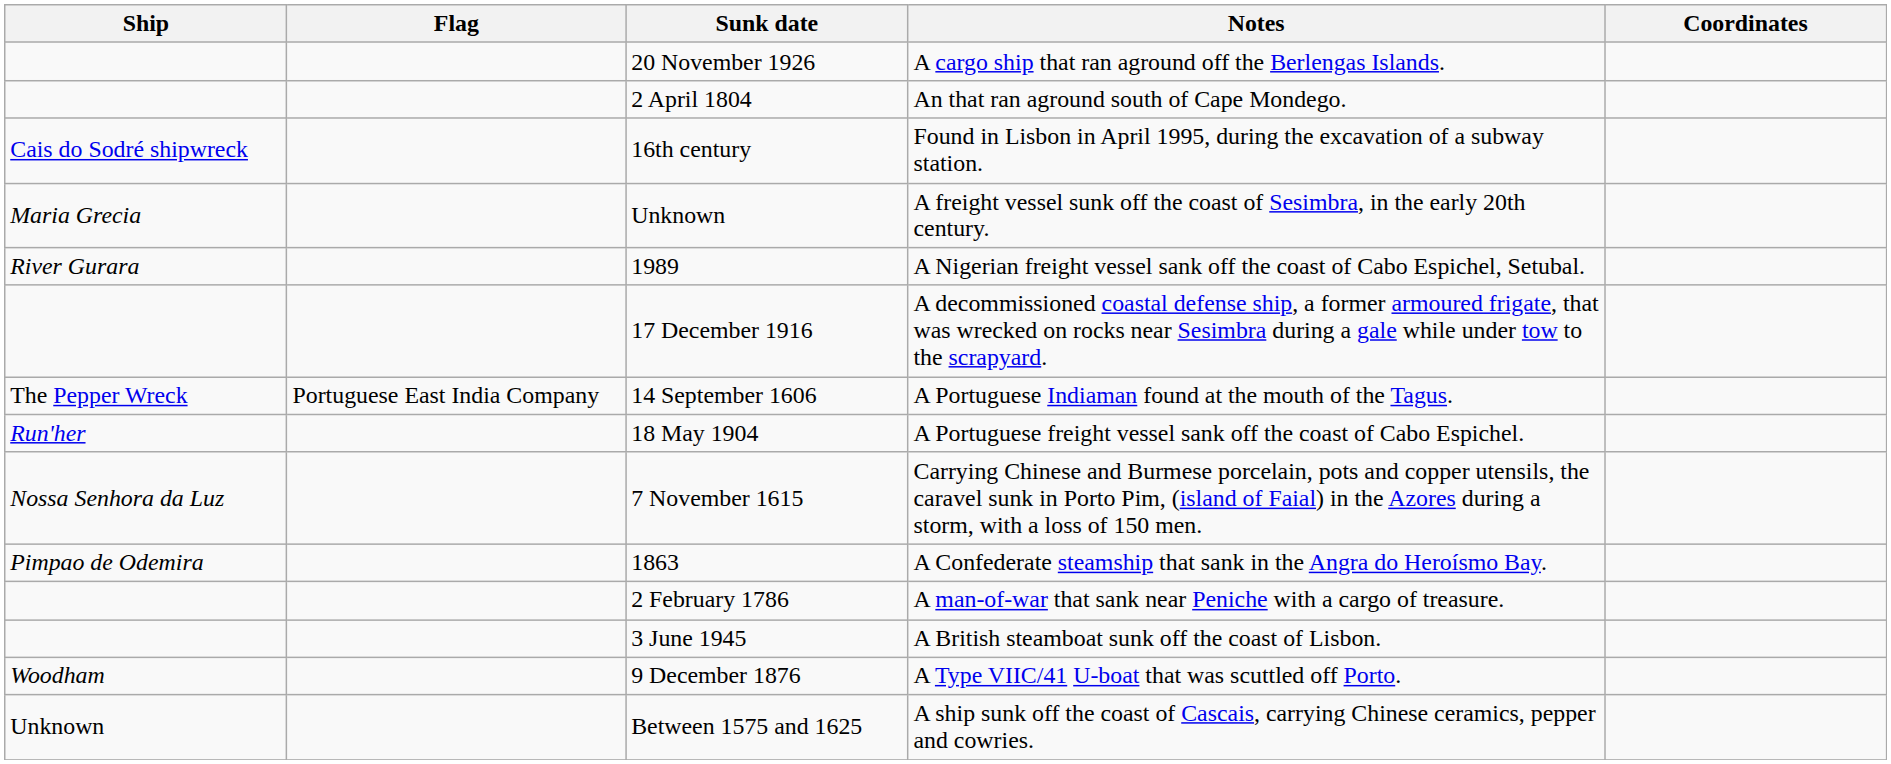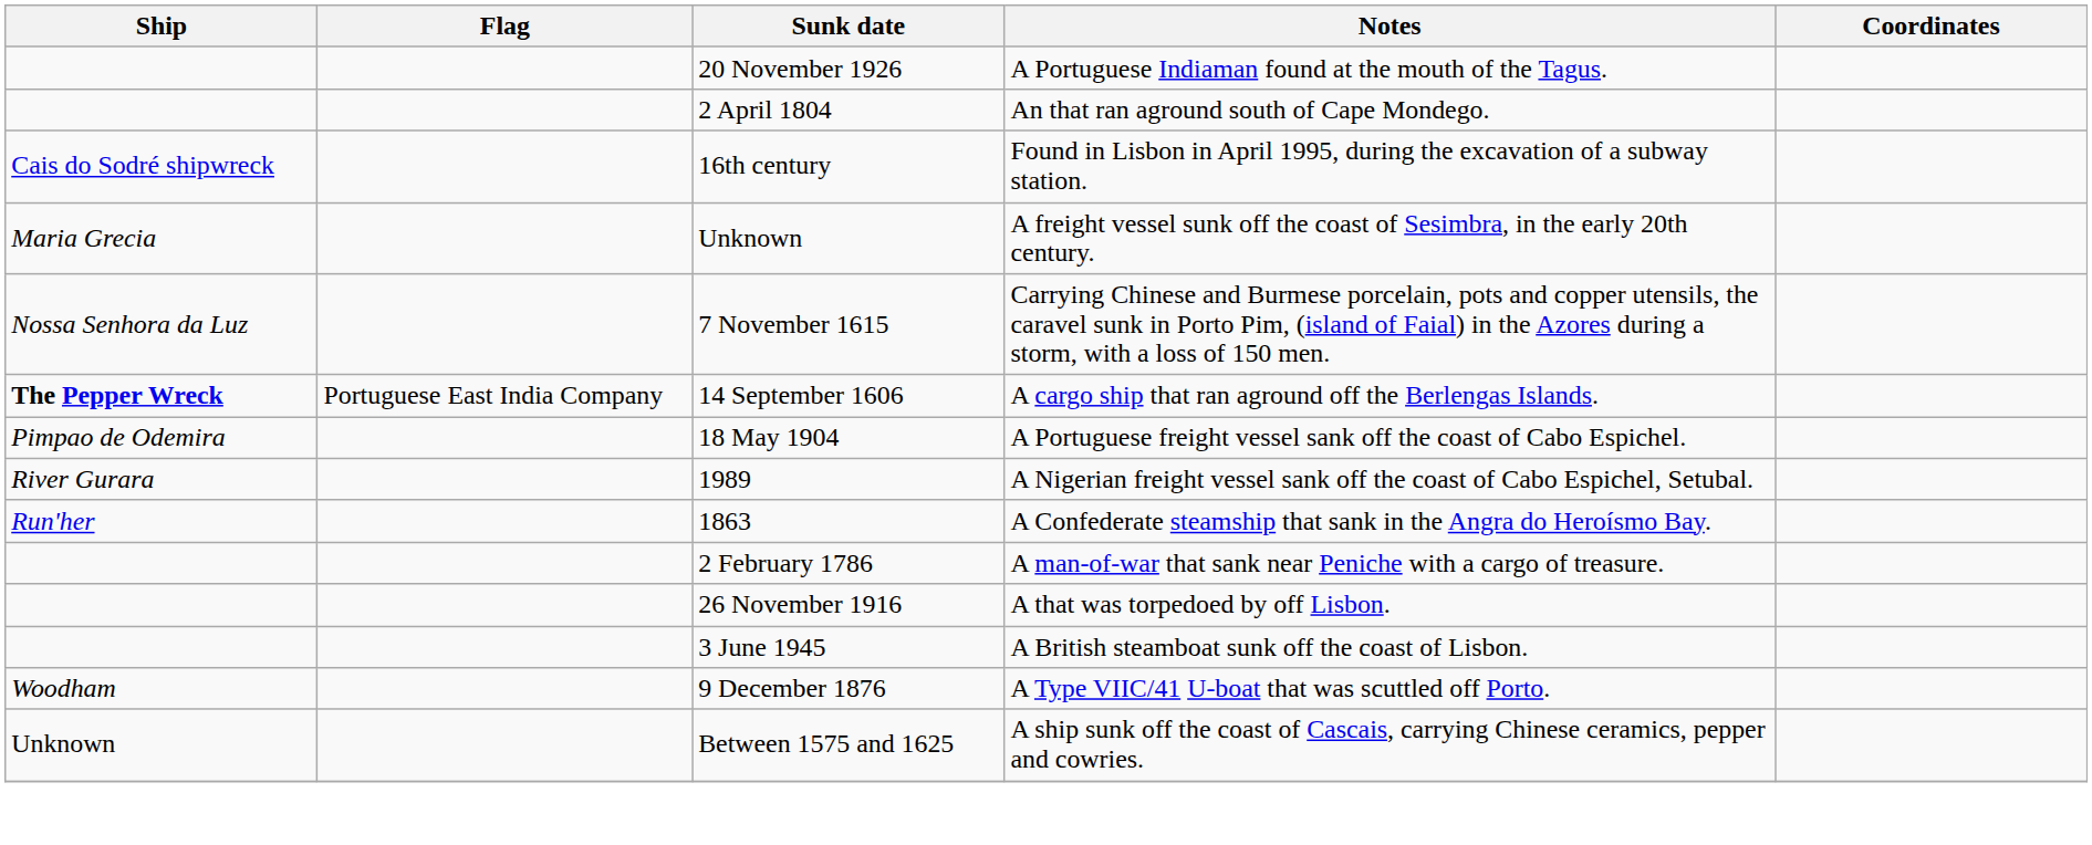20 November 1926 | Notes: A cargo ship that ran aground off the Berlengas Islands. -> A Portuguese Indiaman found at the mouth of the Tagus.
rows swapped: 7 November 1615 <-> 1989
- row: 17 December 1916 | A decommissioned coastal defense ship, a former armoured frigate, that was wrecked on rocks near Sesimbra during a gale while under tow to the scrapyard.
14 September 1606 | Ship: normal -> bold
14 September 1606 | Notes: A Portuguese Indiaman found at the mouth of the Tagus. -> A cargo ship that ran aground off the Berlengas Islands.
18 May 1904 | Ship: Run'her -> Pimpao de Odemira
1863 | Ship: Pimpao de Odemira -> Run'her
+ row: 26 November 1916 | A that was torpedoed by off Lisbon.
